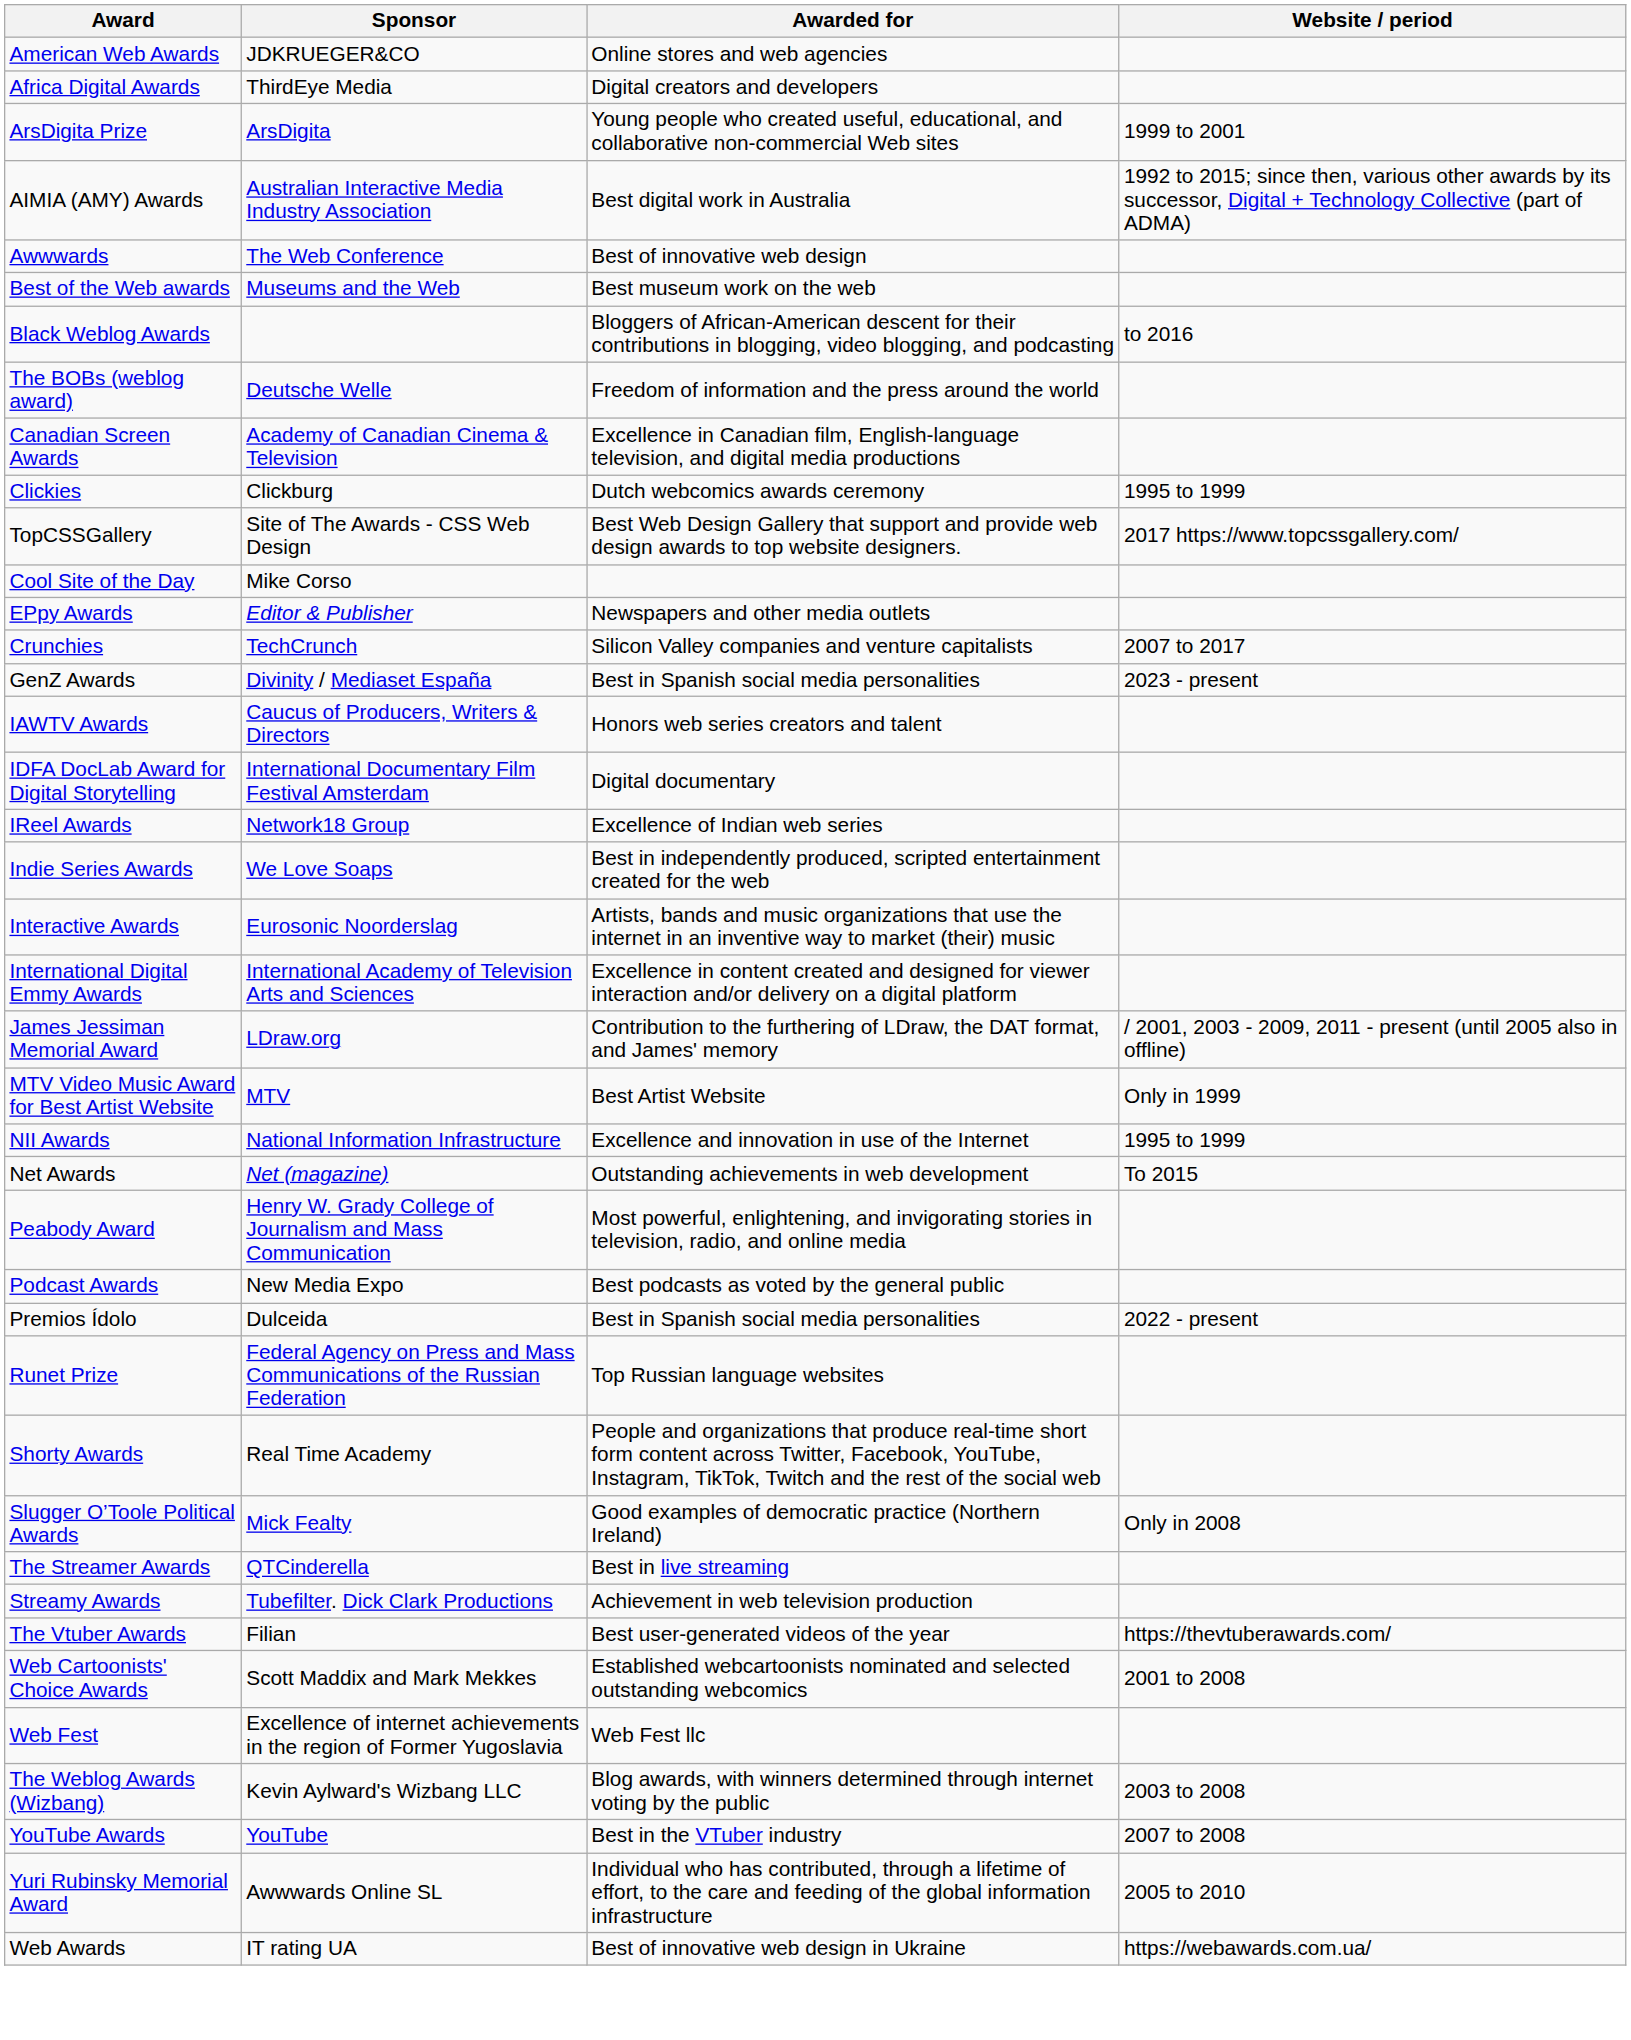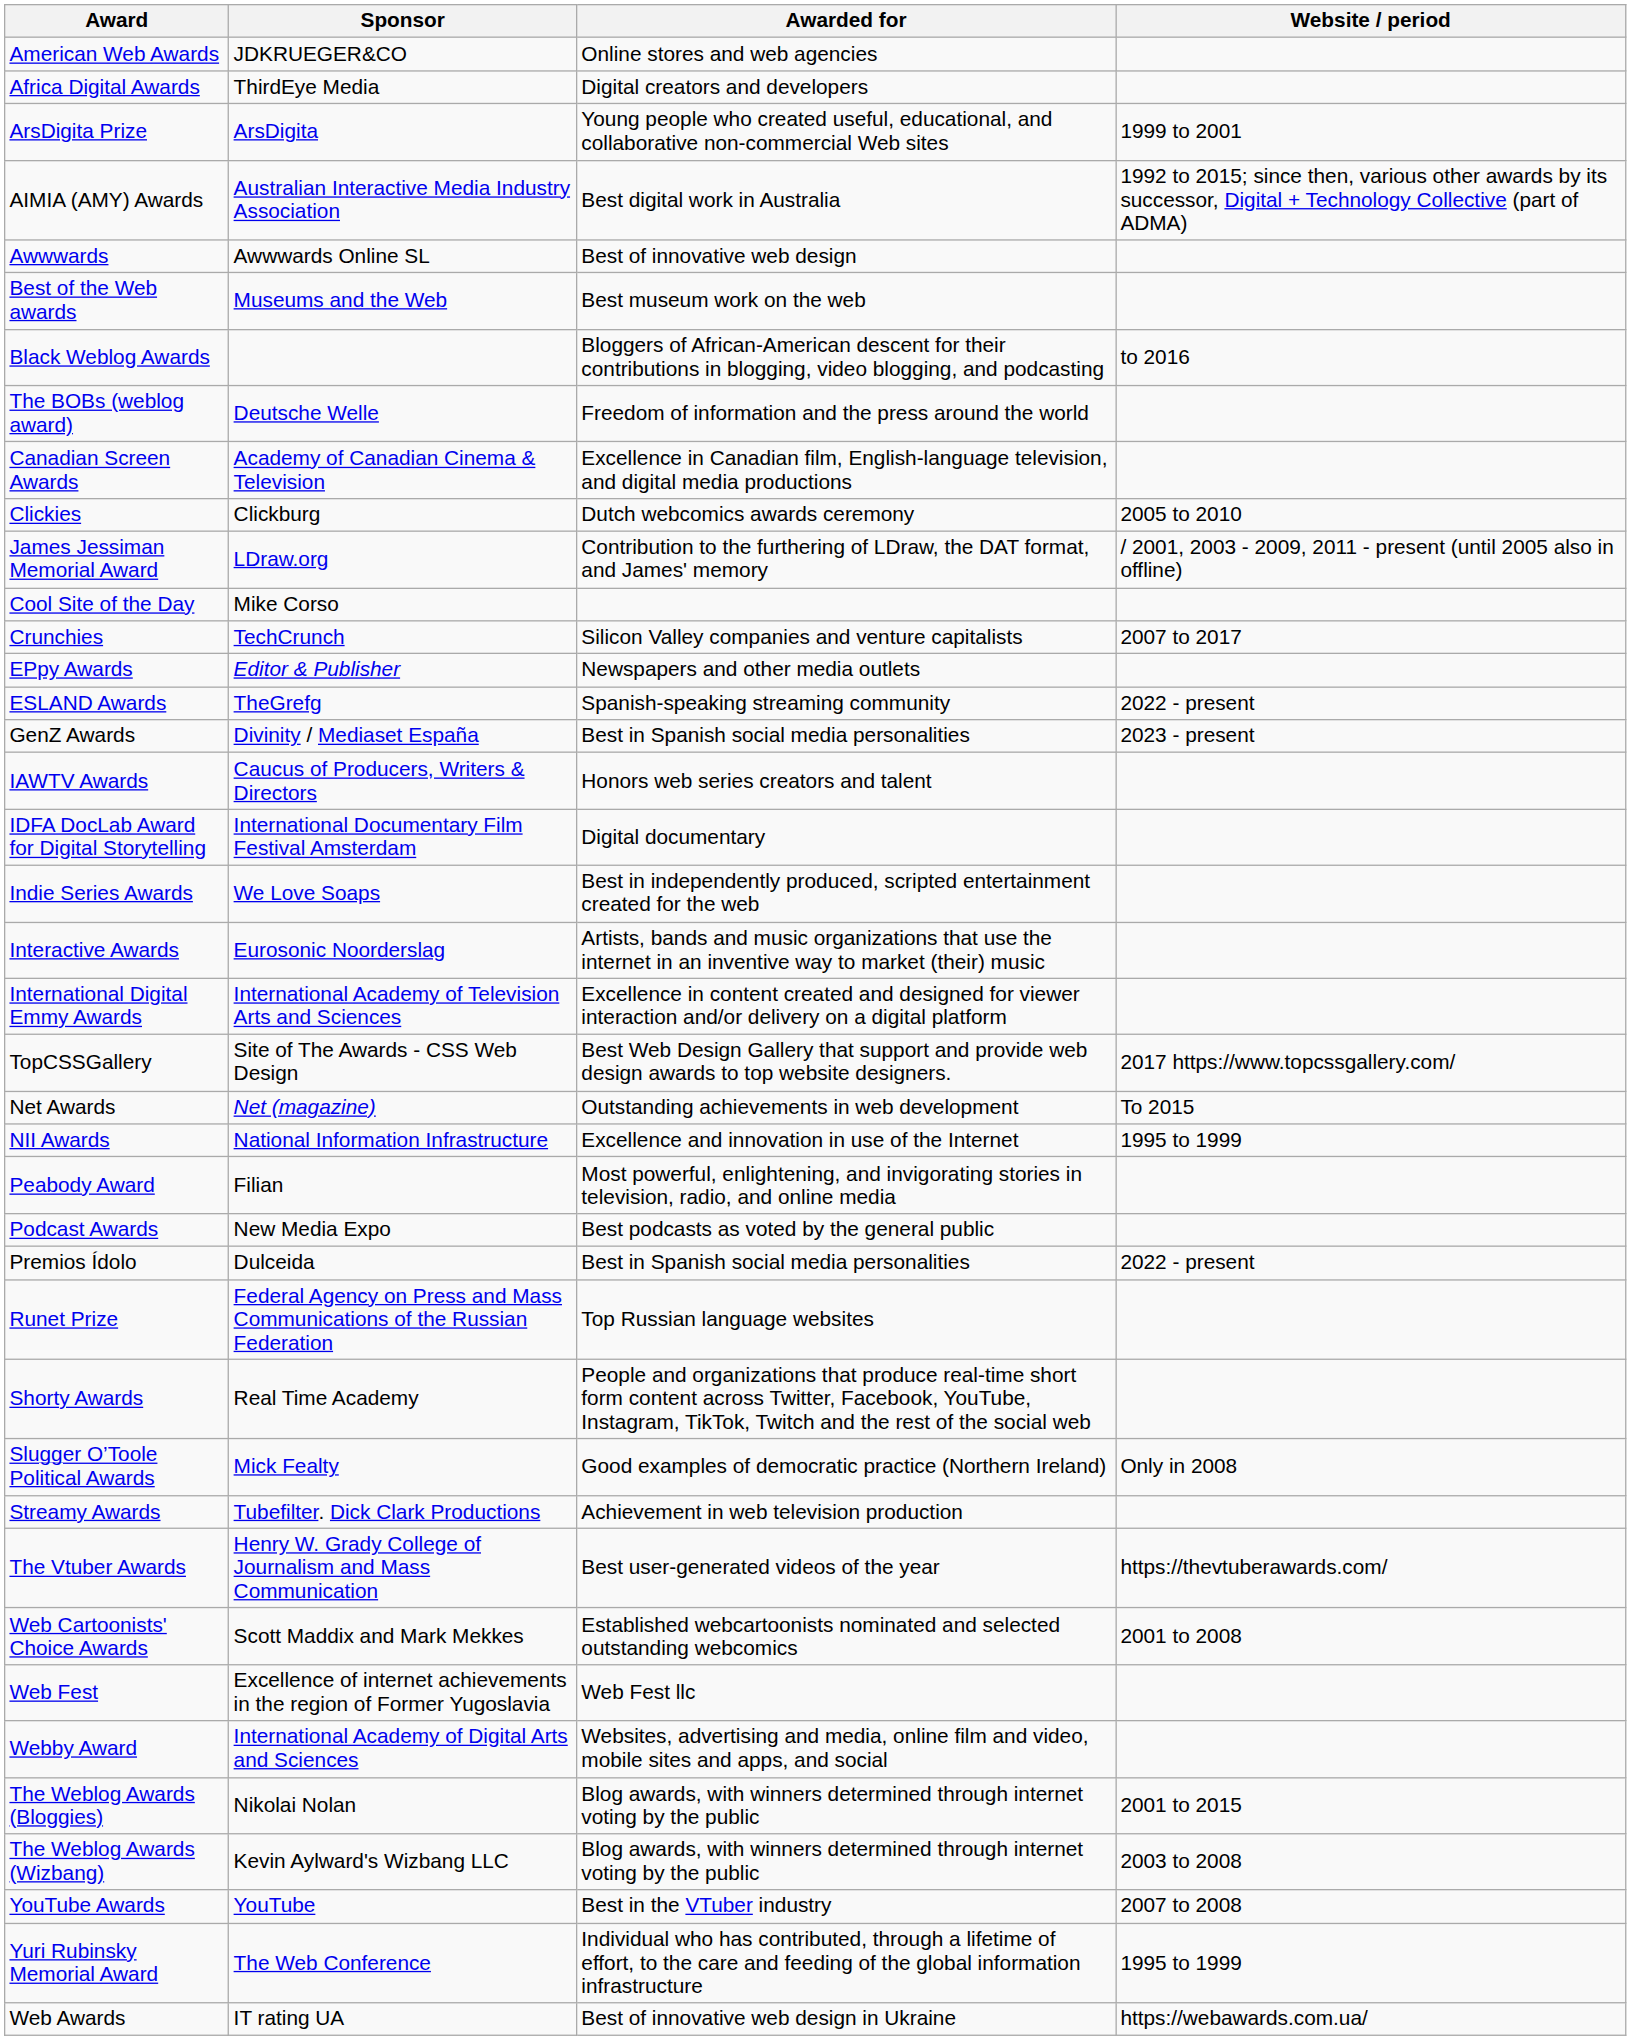Awwwards | Sponsor: The Web Conference -> Awwwards Online SL
Clickies | Website / period: 1995 to 1999 -> 2005 to 2010
rows swapped: TopCSSGallery <-> James Jessiman Memorial Award
rows swapped: Crunchies <-> EPpy Awards
+ row: ESLAND Awards | TheGrefg | Spanish-speaking streaming community | 2022 - present
- row: IReel Awards | Network18 Group | Excellence of Indian web series
- row: MTV Video Music Award for Best Artist Website | MTV | Best Artist Website | Only in 1999
rows swapped: NII Awards <-> Net Awards
Peabody Award | Sponsor: Henry W. Grady College of Journalism and Mass Communication -> Filian
- row: The Streamer Awards | QTCinderella | Best in live streaming
The Vtuber Awards | Sponsor: Filian -> Henry W. Grady College of Journalism and Mass Communication
+ row: Webby Award | International Academy of Digital Arts and Sciences | Websites, advertising and media, online film and video, mobile sites and apps, and social
+ row: The Weblog Awards (Bloggies) | Nikolai Nolan | Blog awards, with winners determined through internet voting by the public | 2001 to 2015
Yuri Rubinsky Memorial Award | Sponsor: Awwwards Online SL -> The Web Conference
Yuri Rubinsky Memorial Award | Website / period: 2005 to 2010 -> 1995 to 1999
